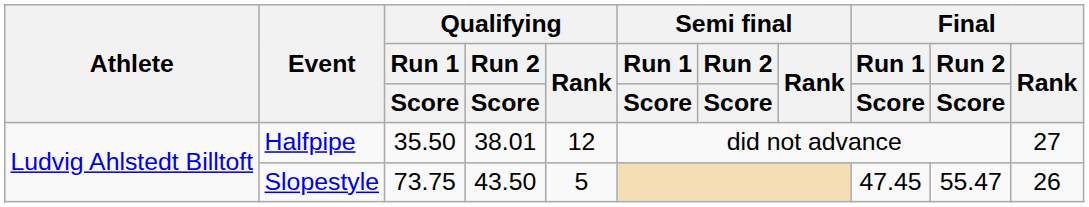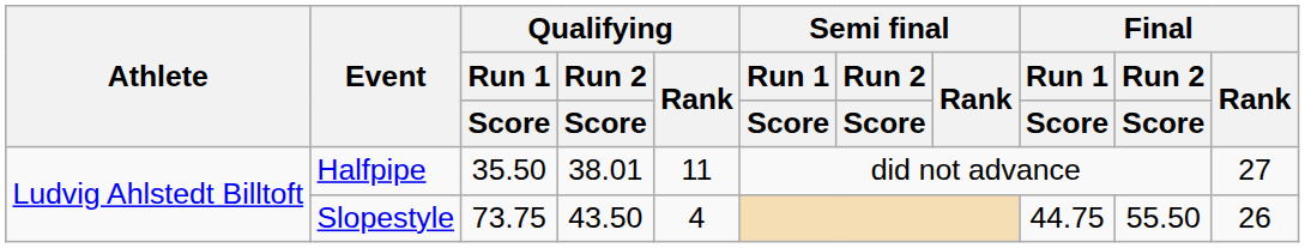Halfpipe | Qualifying / Rank: 12 -> 11
Slopestyle | Qualifying / Rank: 5 -> 4
Slopestyle | Final / Run 1 / Score: 47.45 -> 44.75
Slopestyle | Final / Run 2 / Score: 55.47 -> 55.50
